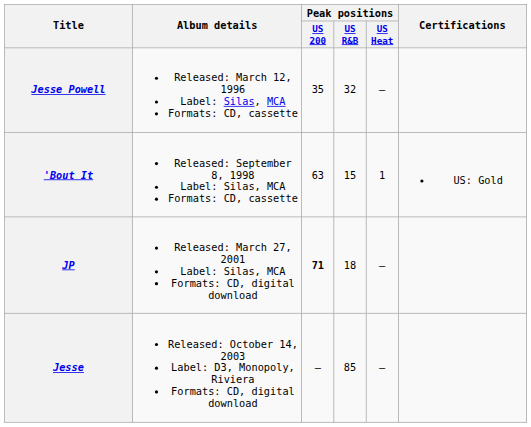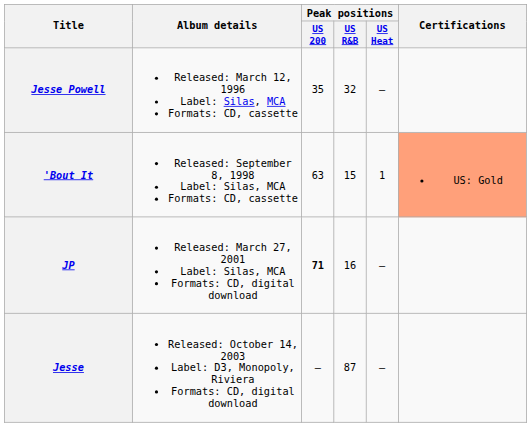'Bout It | Certifications: no background -> lightsalmon background
JP | Peak positions / US R&B: 18 -> 16
Jesse | Peak positions / US R&B: 85 -> 87
